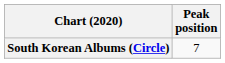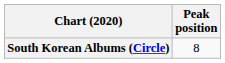South Korean Albums (Circle) | Peak position: 7 -> 8
